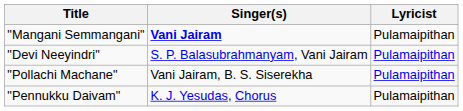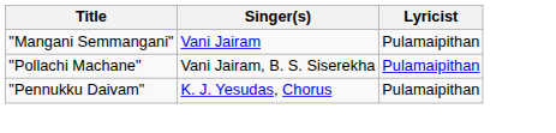"Mangani Semmangani" | Singer(s): bold -> normal
- row: "Devi Neeyindri" | S. P. Balasubrahmanyam, Vani Jairam | Pulamaipithan
